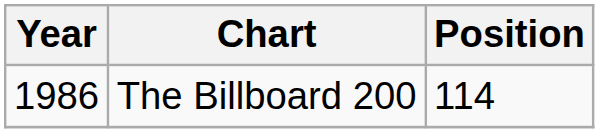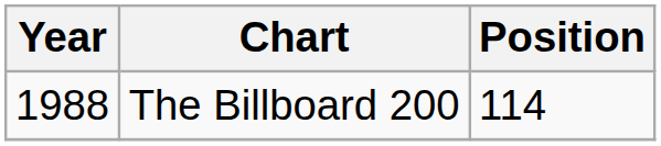The Billboard 200 | Year: 1986 -> 1988
